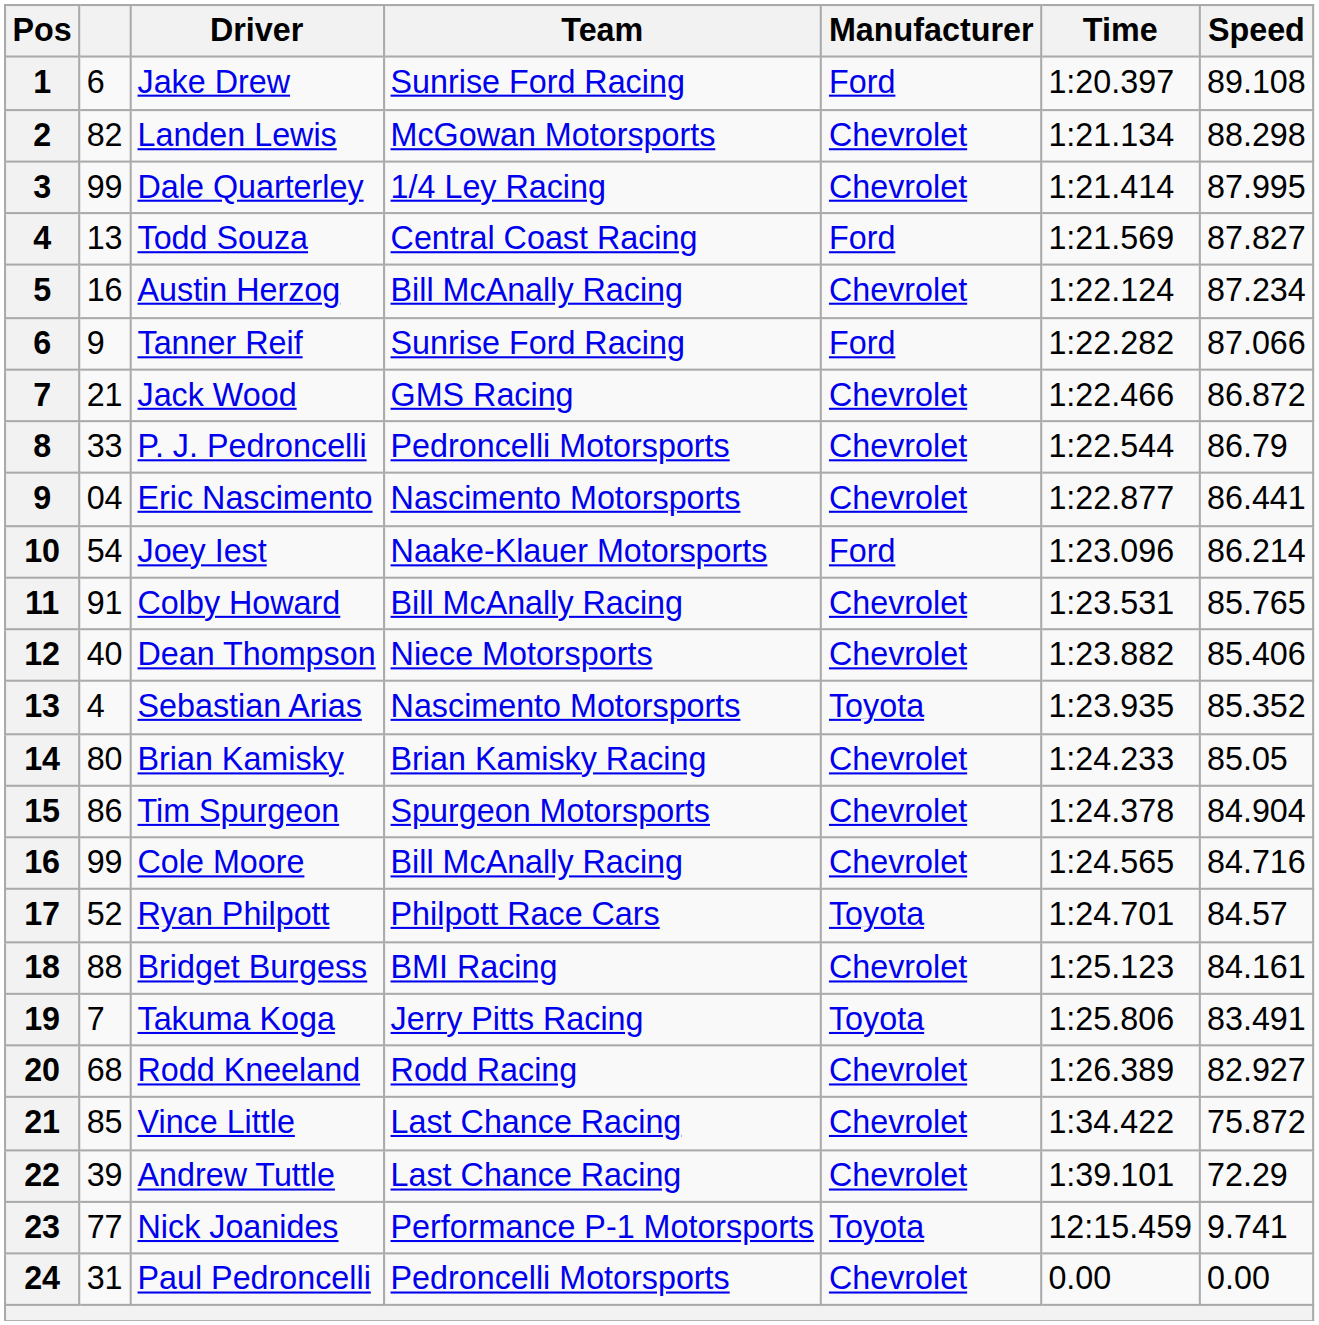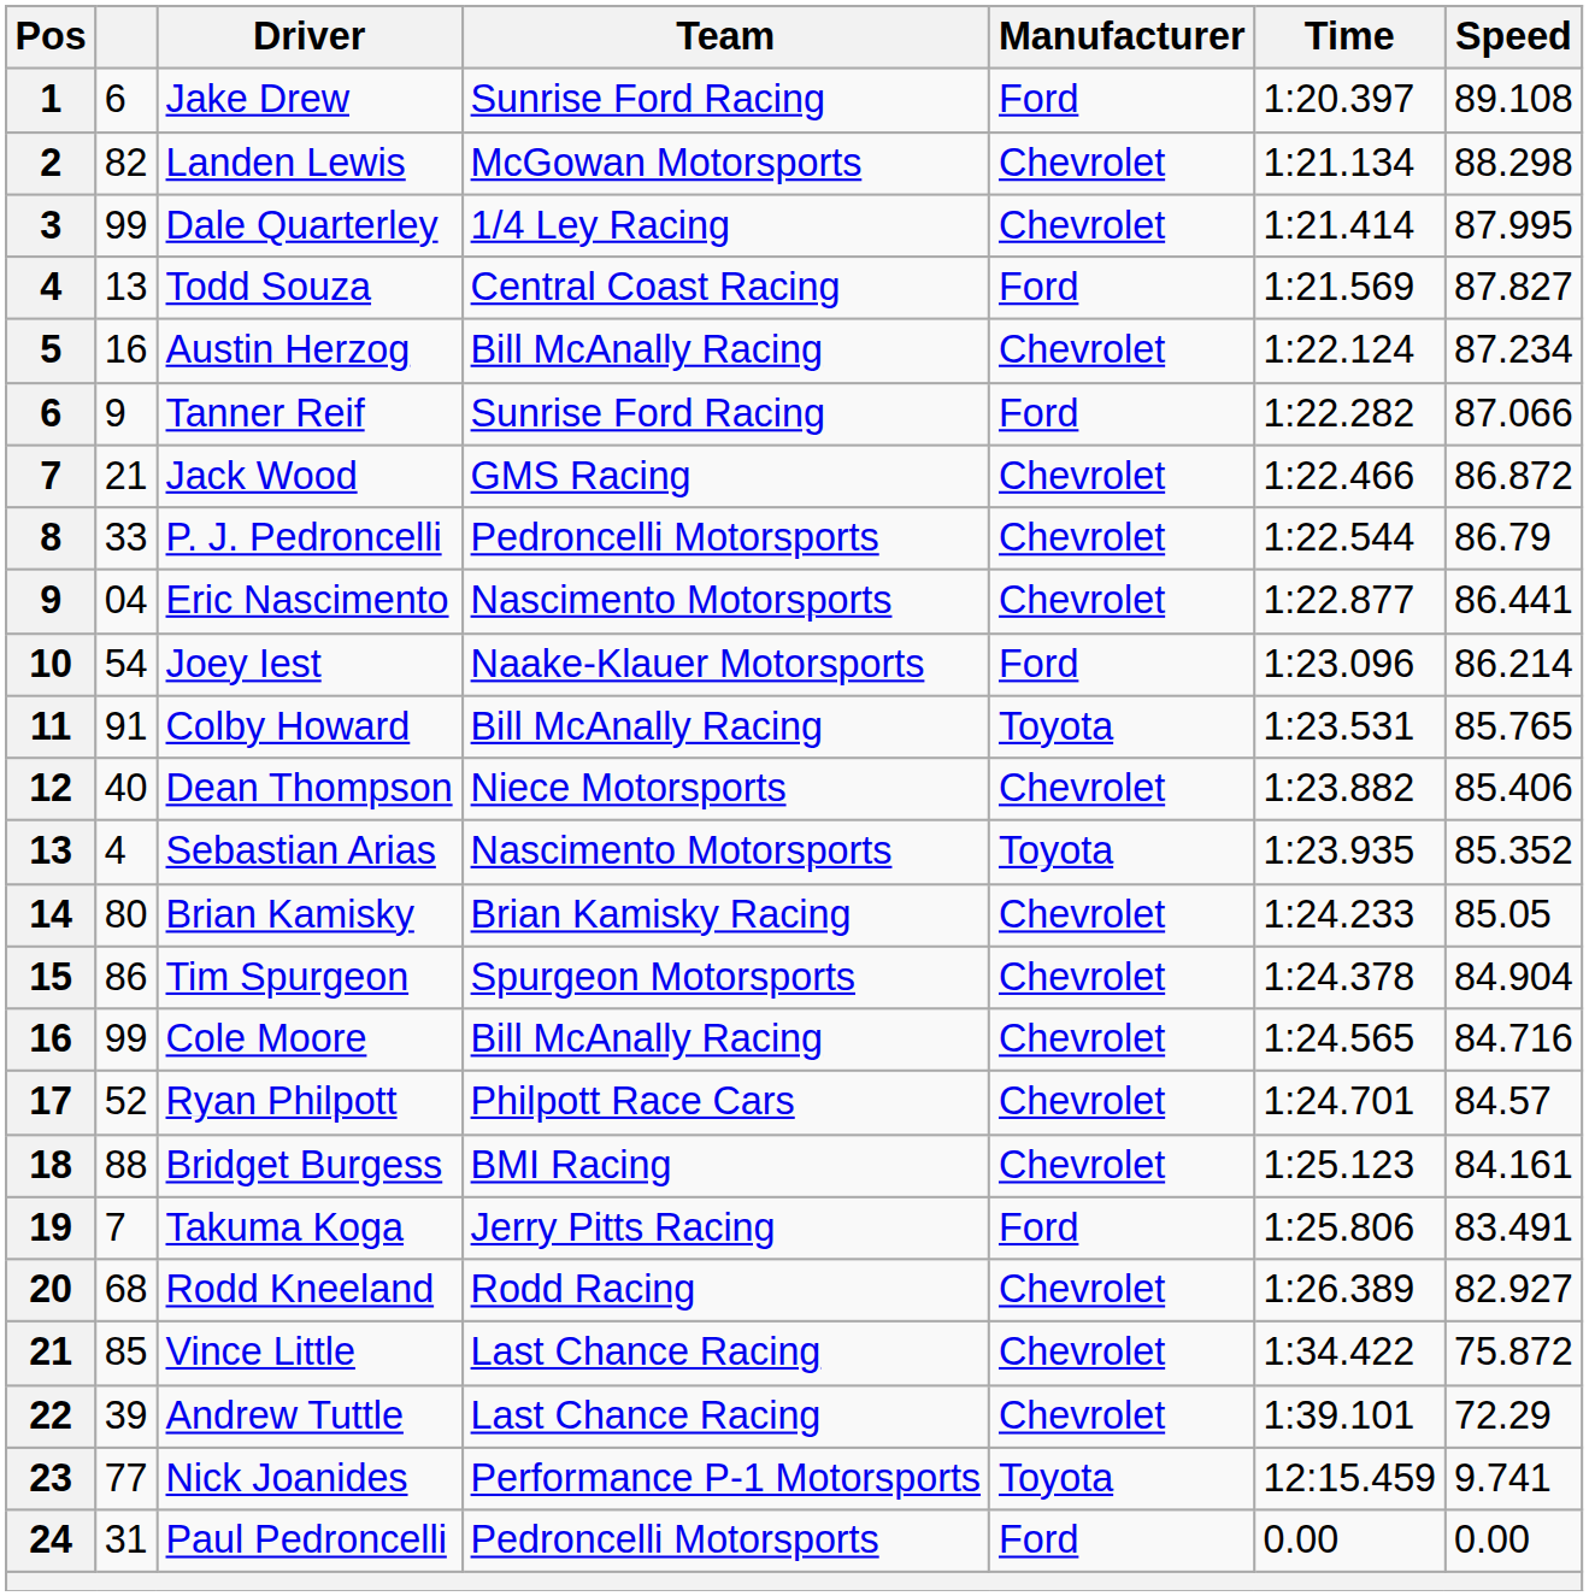Colby Howard | Manufacturer: Chevrolet -> Toyota
Ryan Philpott | Manufacturer: Toyota -> Chevrolet
Takuma Koga | Manufacturer: Toyota -> Ford
Paul Pedroncelli | Manufacturer: Chevrolet -> Ford
